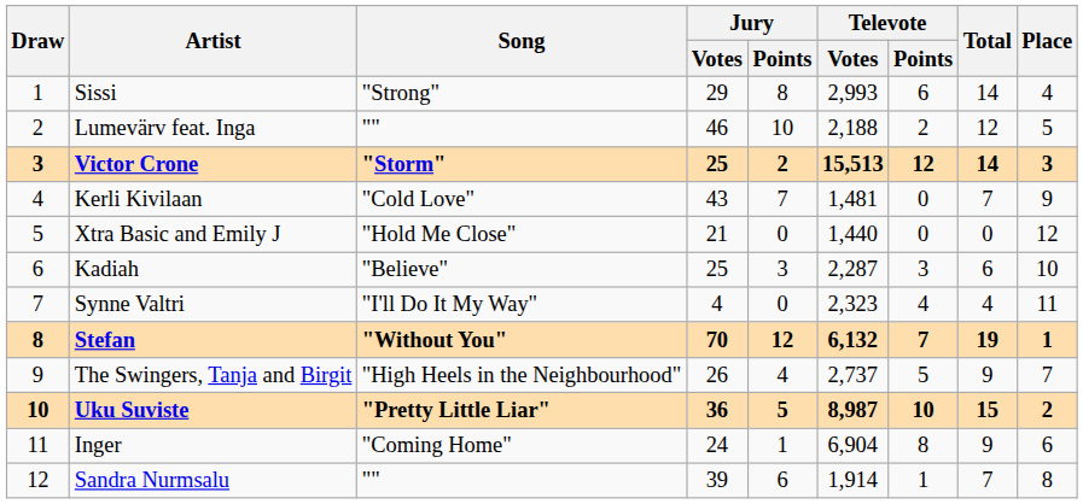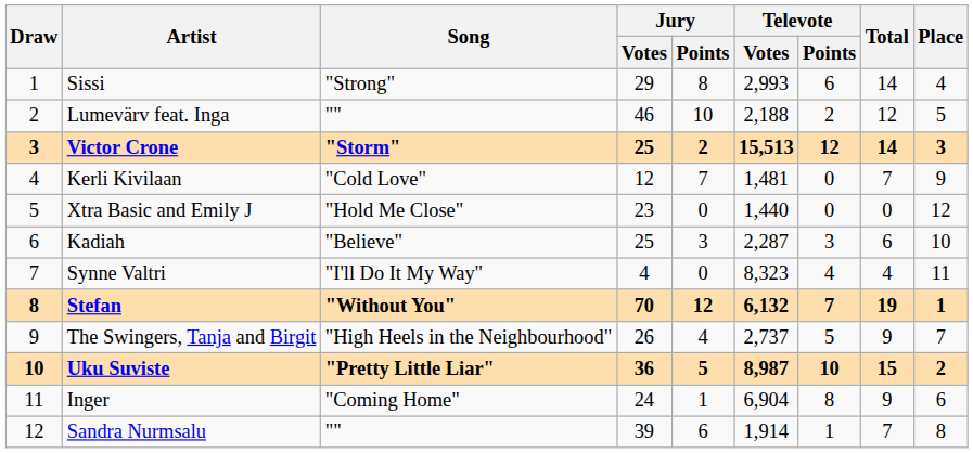Kerli Kivilaan | Jury / Votes: 43 -> 12
Xtra Basic and Emily J | Jury / Votes: 21 -> 23
Synne Valtri | Televote / Votes: 2,323 -> 8,323
